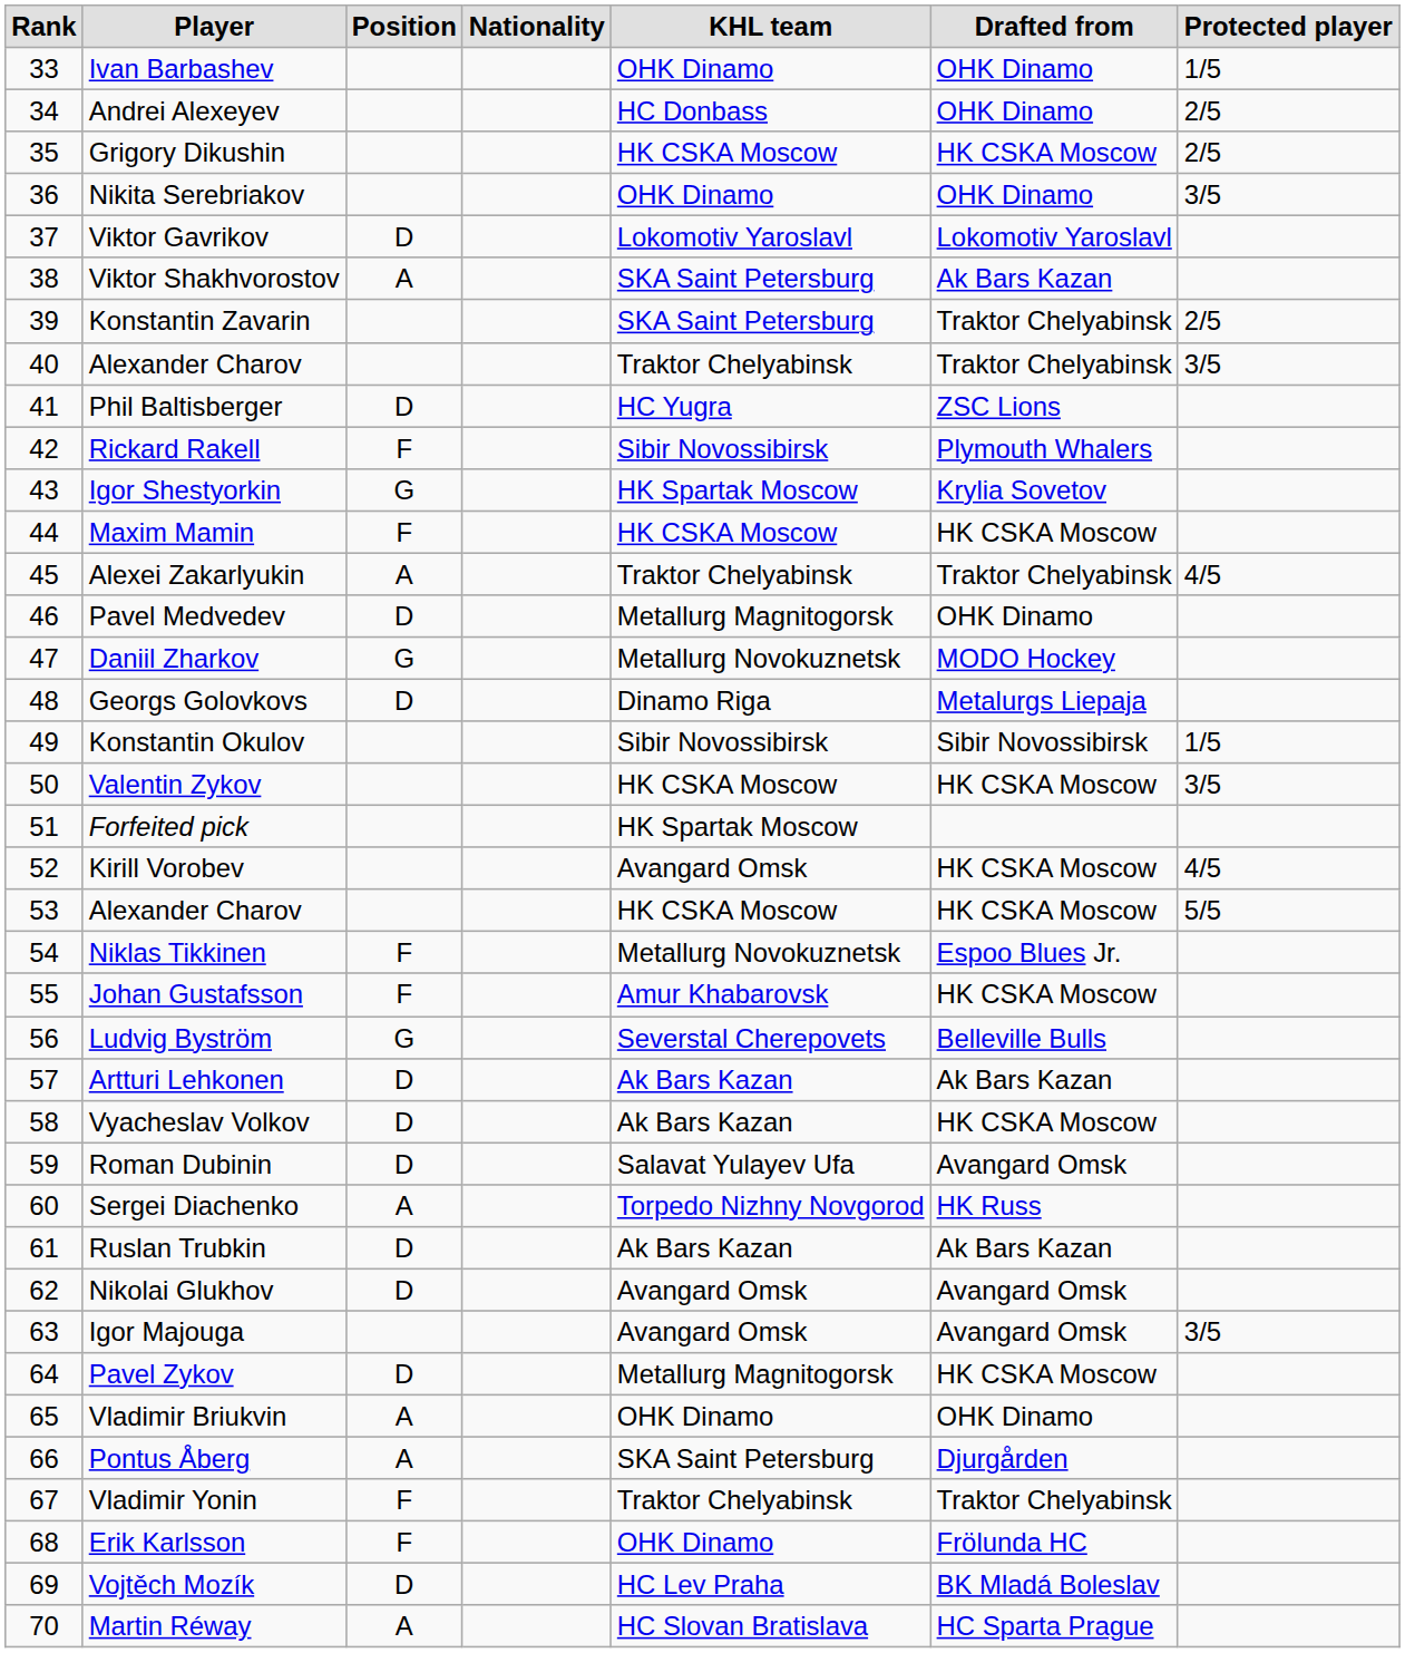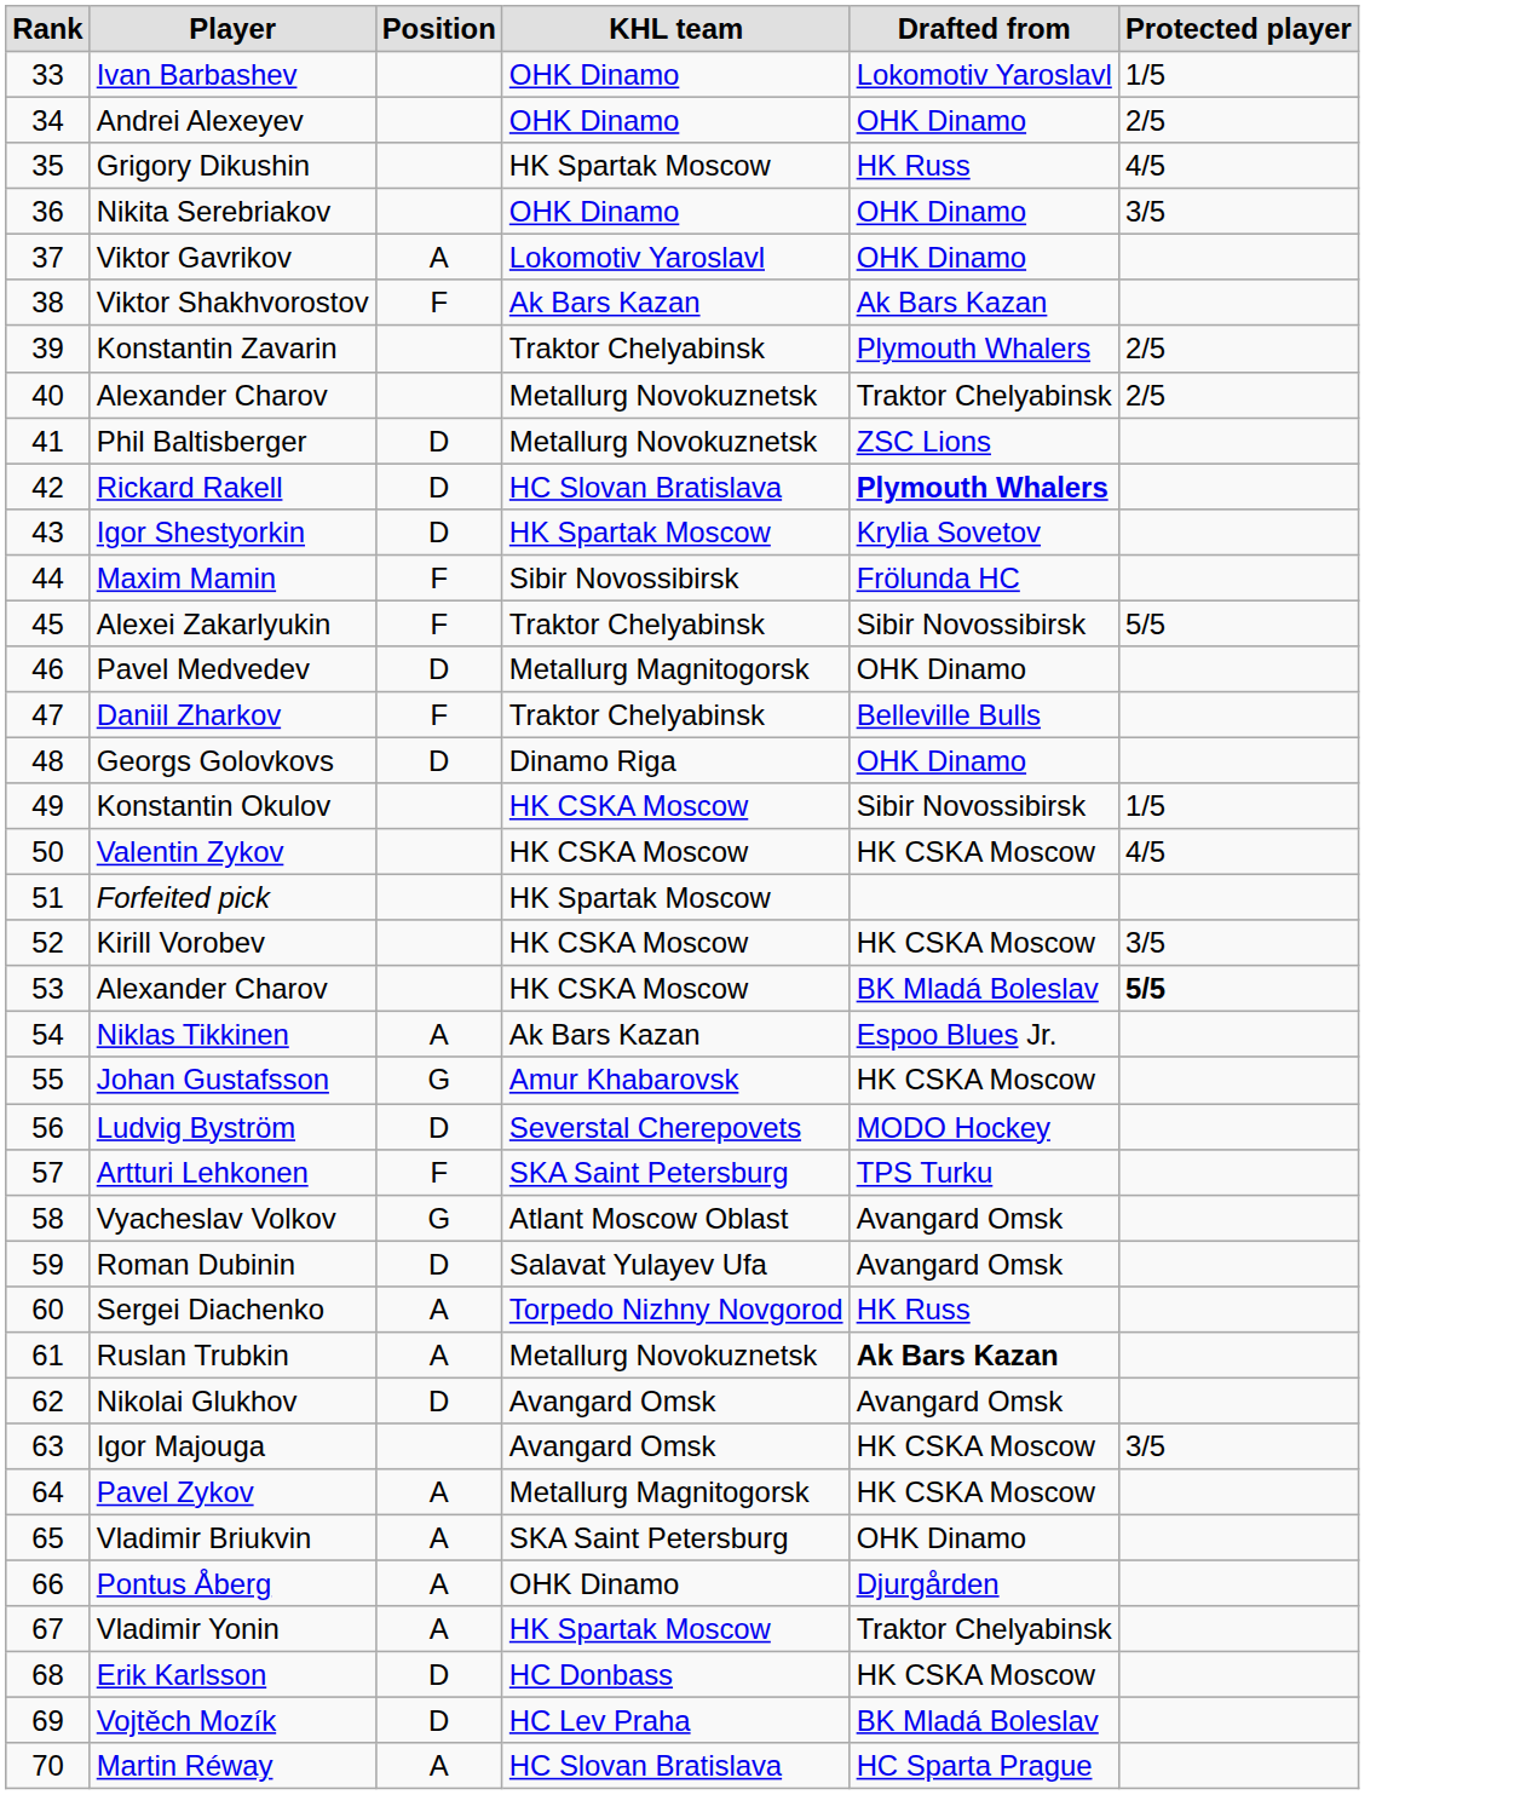- column: Nationality
Ivan Barbashev | Drafted from: OHK Dinamo -> Lokomotiv Yaroslavl
Andrei Alexeyev | KHL team: HC Donbass -> OHK Dinamo
Grigory Dikushin | KHL team: HK CSKA Moscow -> HK Spartak Moscow
Grigory Dikushin | Drafted from: HK CSKA Moscow -> HK Russ
Grigory Dikushin | Protected player: 2/5 -> 4/5
Viktor Gavrikov | Position: D -> A
Viktor Gavrikov | Drafted from: Lokomotiv Yaroslavl -> OHK Dinamo
Viktor Shakhvorostov | Position: A -> F
Viktor Shakhvorostov | KHL team: SKA Saint Petersburg -> Ak Bars Kazan
Konstantin Zavarin | KHL team: SKA Saint Petersburg -> Traktor Chelyabinsk
Konstantin Zavarin | Drafted from: Traktor Chelyabinsk -> Plymouth Whalers
40 / Alexander Charov | KHL team: Traktor Chelyabinsk -> Metallurg Novokuznetsk
40 / Alexander Charov | Protected player: 3/5 -> 2/5
Phil Baltisberger | KHL team: HC Yugra -> Metallurg Novokuznetsk
Rickard Rakell | Position: F -> D
Rickard Rakell | KHL team: Sibir Novossibirsk -> HC Slovan Bratislava
Rickard Rakell | Drafted from: normal -> bold
Igor Shestyorkin | Position: G -> D
Maxim Mamin | KHL team: HK CSKA Moscow -> Sibir Novossibirsk
Maxim Mamin | Drafted from: HK CSKA Moscow -> Frölunda HC
Alexei Zakarlyukin | Position: A -> F
Alexei Zakarlyukin | Drafted from: Traktor Chelyabinsk -> Sibir Novossibirsk
Alexei Zakarlyukin | Protected player: 4/5 -> 5/5
Daniil Zharkov | Position: G -> F
Daniil Zharkov | KHL team: Metallurg Novokuznetsk -> Traktor Chelyabinsk
Daniil Zharkov | Drafted from: MODO Hockey -> Belleville Bulls
Georgs Golovkovs | Drafted from: Metalurgs Liepaja -> OHK Dinamo
Konstantin Okulov | KHL team: Sibir Novossibirsk -> HK CSKA Moscow
Valentin Zykov | Protected player: 3/5 -> 4/5
Kirill Vorobev | KHL team: Avangard Omsk -> HK CSKA Moscow
Kirill Vorobev | Protected player: 4/5 -> 3/5
53 / Alexander Charov | Drafted from: HK CSKA Moscow -> BK Mladá Boleslav
53 / Alexander Charov | Protected player: normal -> bold
Niklas Tikkinen | Position: F -> A
Niklas Tikkinen | KHL team: Metallurg Novokuznetsk -> Ak Bars Kazan
Johan Gustafsson | Position: F -> G
Ludvig Byström | Position: G -> D
Ludvig Byström | Drafted from: Belleville Bulls -> MODO Hockey
Artturi Lehkonen | Position: D -> F
Artturi Lehkonen | KHL team: Ak Bars Kazan -> SKA Saint Petersburg
Artturi Lehkonen | Drafted from: Ak Bars Kazan -> TPS Turku
Vyacheslav Volkov | Position: D -> G
Vyacheslav Volkov | KHL team: Ak Bars Kazan -> Atlant Moscow Oblast
Vyacheslav Volkov | Drafted from: HK CSKA Moscow -> Avangard Omsk
Ruslan Trubkin | Position: D -> A
Ruslan Trubkin | KHL team: Ak Bars Kazan -> Metallurg Novokuznetsk
Ruslan Trubkin | Drafted from: normal -> bold
Igor Majouga | Drafted from: Avangard Omsk -> HK CSKA Moscow
Pavel Zykov | Position: D -> A
Vladimir Briukvin | KHL team: OHK Dinamo -> SKA Saint Petersburg
Pontus Åberg | KHL team: SKA Saint Petersburg -> OHK Dinamo
Vladimir Yonin | Position: F -> A
Vladimir Yonin | KHL team: Traktor Chelyabinsk -> HK Spartak Moscow
Erik Karlsson | Position: F -> D
Erik Karlsson | KHL team: OHK Dinamo -> HC Donbass
Erik Karlsson | Drafted from: Frölunda HC -> HK CSKA Moscow
